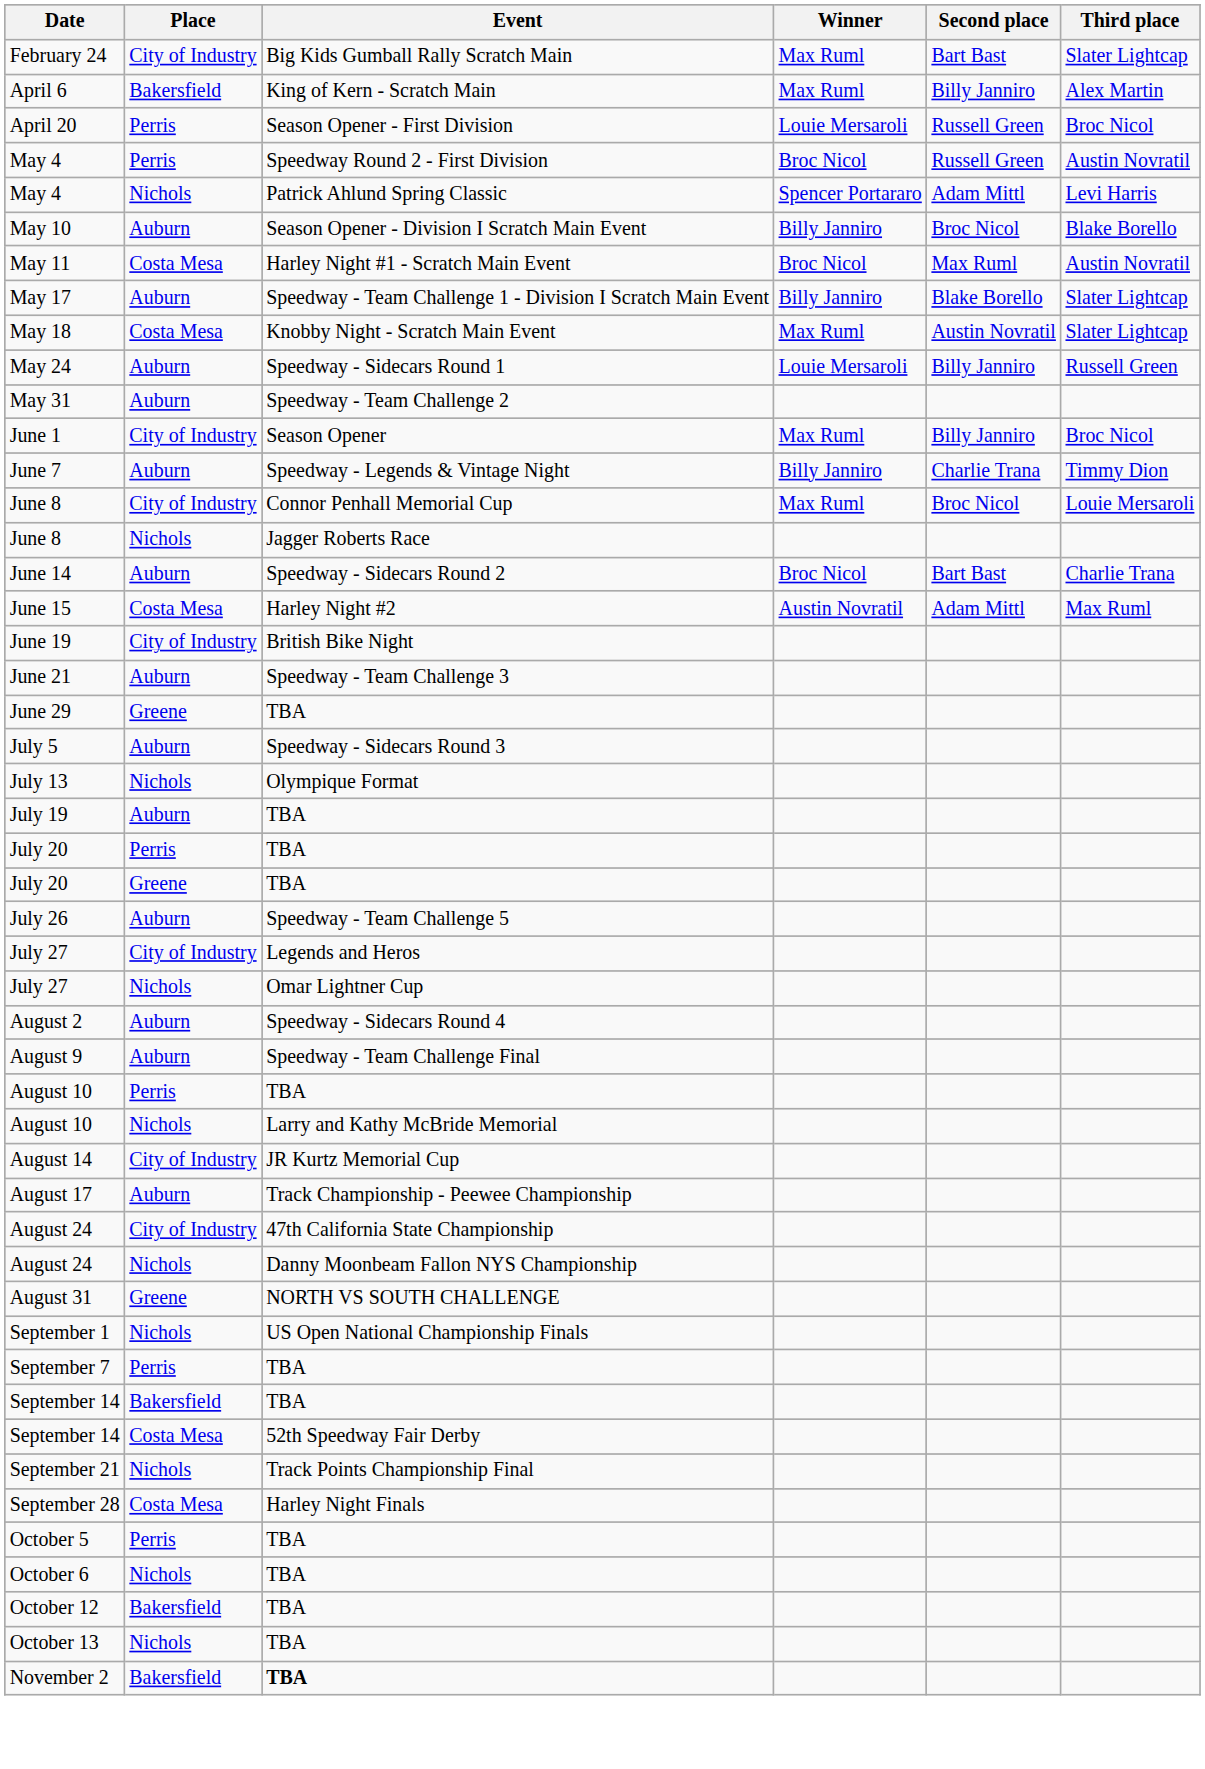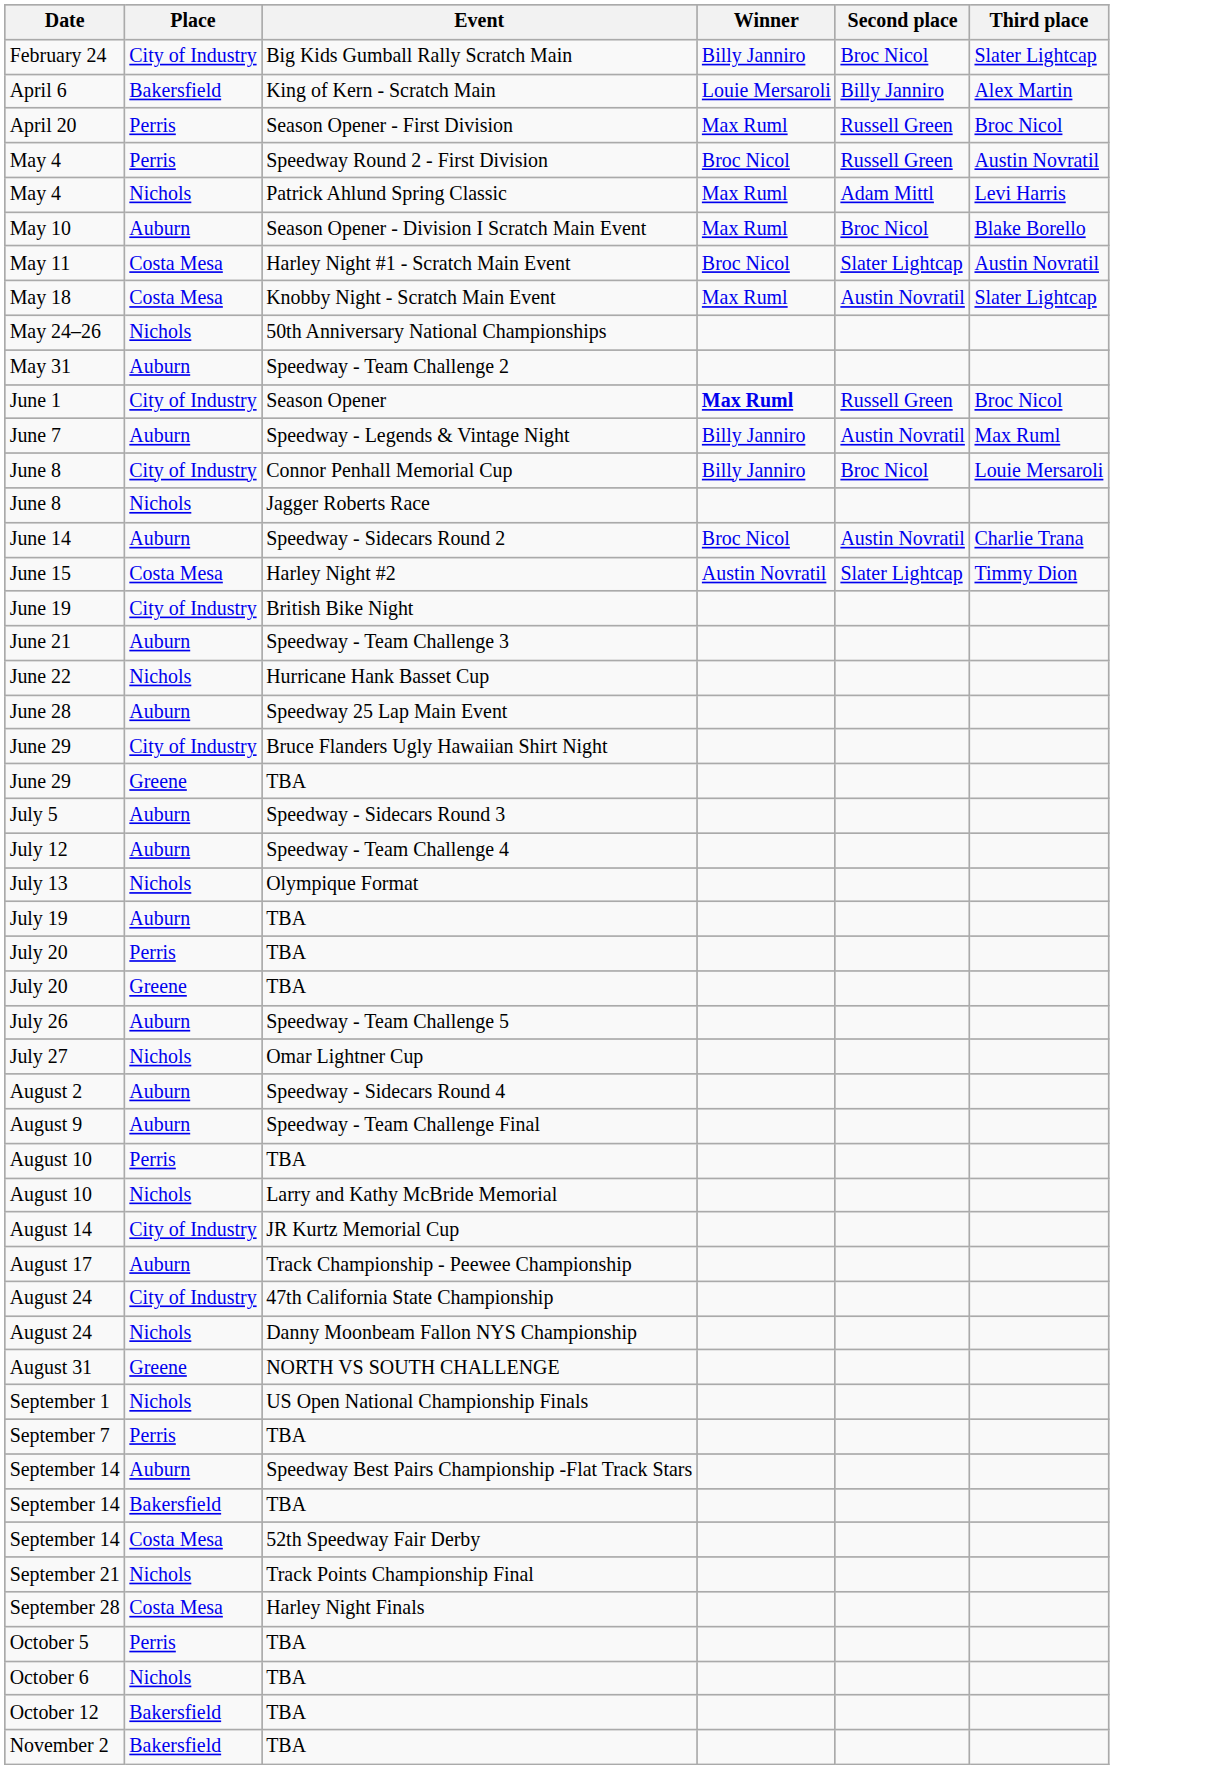February 24 | Winner: Max Ruml -> Billy Janniro
February 24 | Second place: Bart Bast -> Broc Nicol
April 6 | Winner: Max Ruml -> Louie Mersaroli
April 20 | Winner: Louie Mersaroli -> Max Ruml
May 4 / Nichols | Winner: Spencer Portararo -> Max Ruml
May 10 | Winner: Billy Janniro -> Max Ruml
May 11 | Second place: Max Ruml -> Slater Lightcap
- row: May 17 | Auburn | Speedway - Team Challenge 1 - Division I Scratch Main Event | Billy Janniro | Blake Borello | Slater Lightcap
- row: May 24 | Auburn | Speedway - Sidecars Round 1 | Louie Mersaroli | Billy Janniro | Russell Green
+ row: May 24–26 | Nichols | 50th Anniversary National Championships
June 1 | Winner: normal -> bold
June 1 | Second place: Billy Janniro -> Russell Green
June 7 | Second place: Charlie Trana -> Austin Novratil
June 7 | Third place: Timmy Dion -> Max Ruml
June 8 / City of Industry | Winner: Max Ruml -> Billy Janniro
June 14 | Second place: Bart Bast -> Austin Novratil
June 15 | Second place: Adam Mittl -> Slater Lightcap
June 15 | Third place: Max Ruml -> Timmy Dion
+ row: June 22 | Nichols | Hurricane Hank Basset Cup
+ row: June 28 | Auburn | Speedway 25 Lap Main Event
+ row: June 29 | City of Industry | Bruce Flanders Ugly Hawaiian Shirt Night
+ row: July 12 | Auburn | Speedway - Team Challenge 4
- row: July 27 | City of Industry | Legends and Heros
+ row: September 14 | Auburn | Speedway Best Pairs Championship -Flat Track Stars
- row: October 13 | Nichols | TBA
November 2 | Event: bold -> normal
